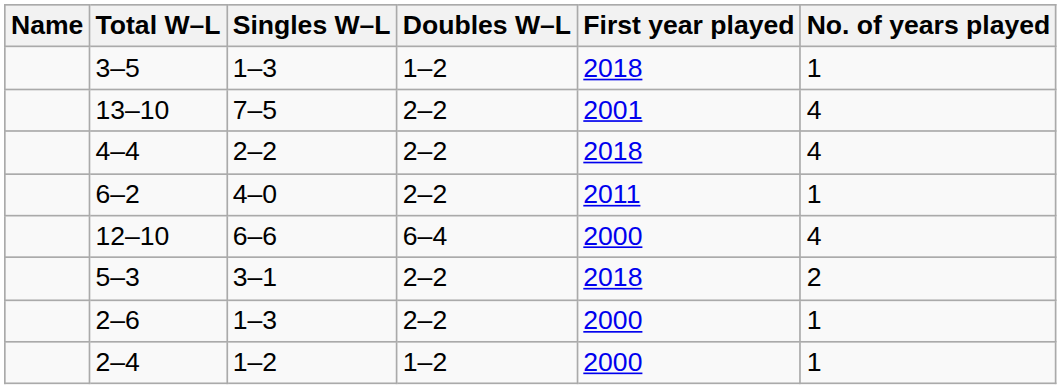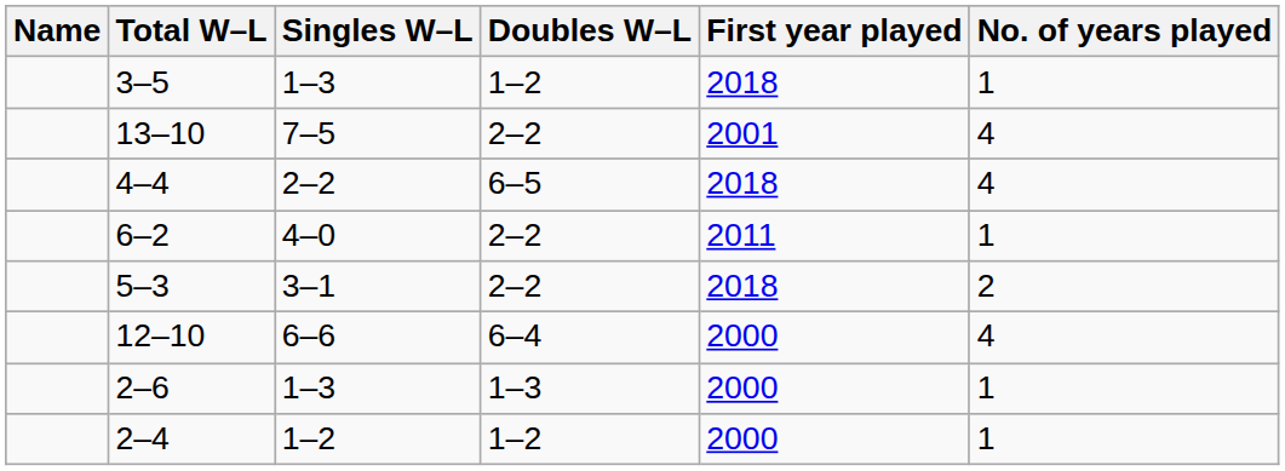4–4 | Doubles W–L: 2–2 -> 6–5
rows swapped: 12–10 <-> 5–3
2–6 | Doubles W–L: 2–2 -> 1–3
